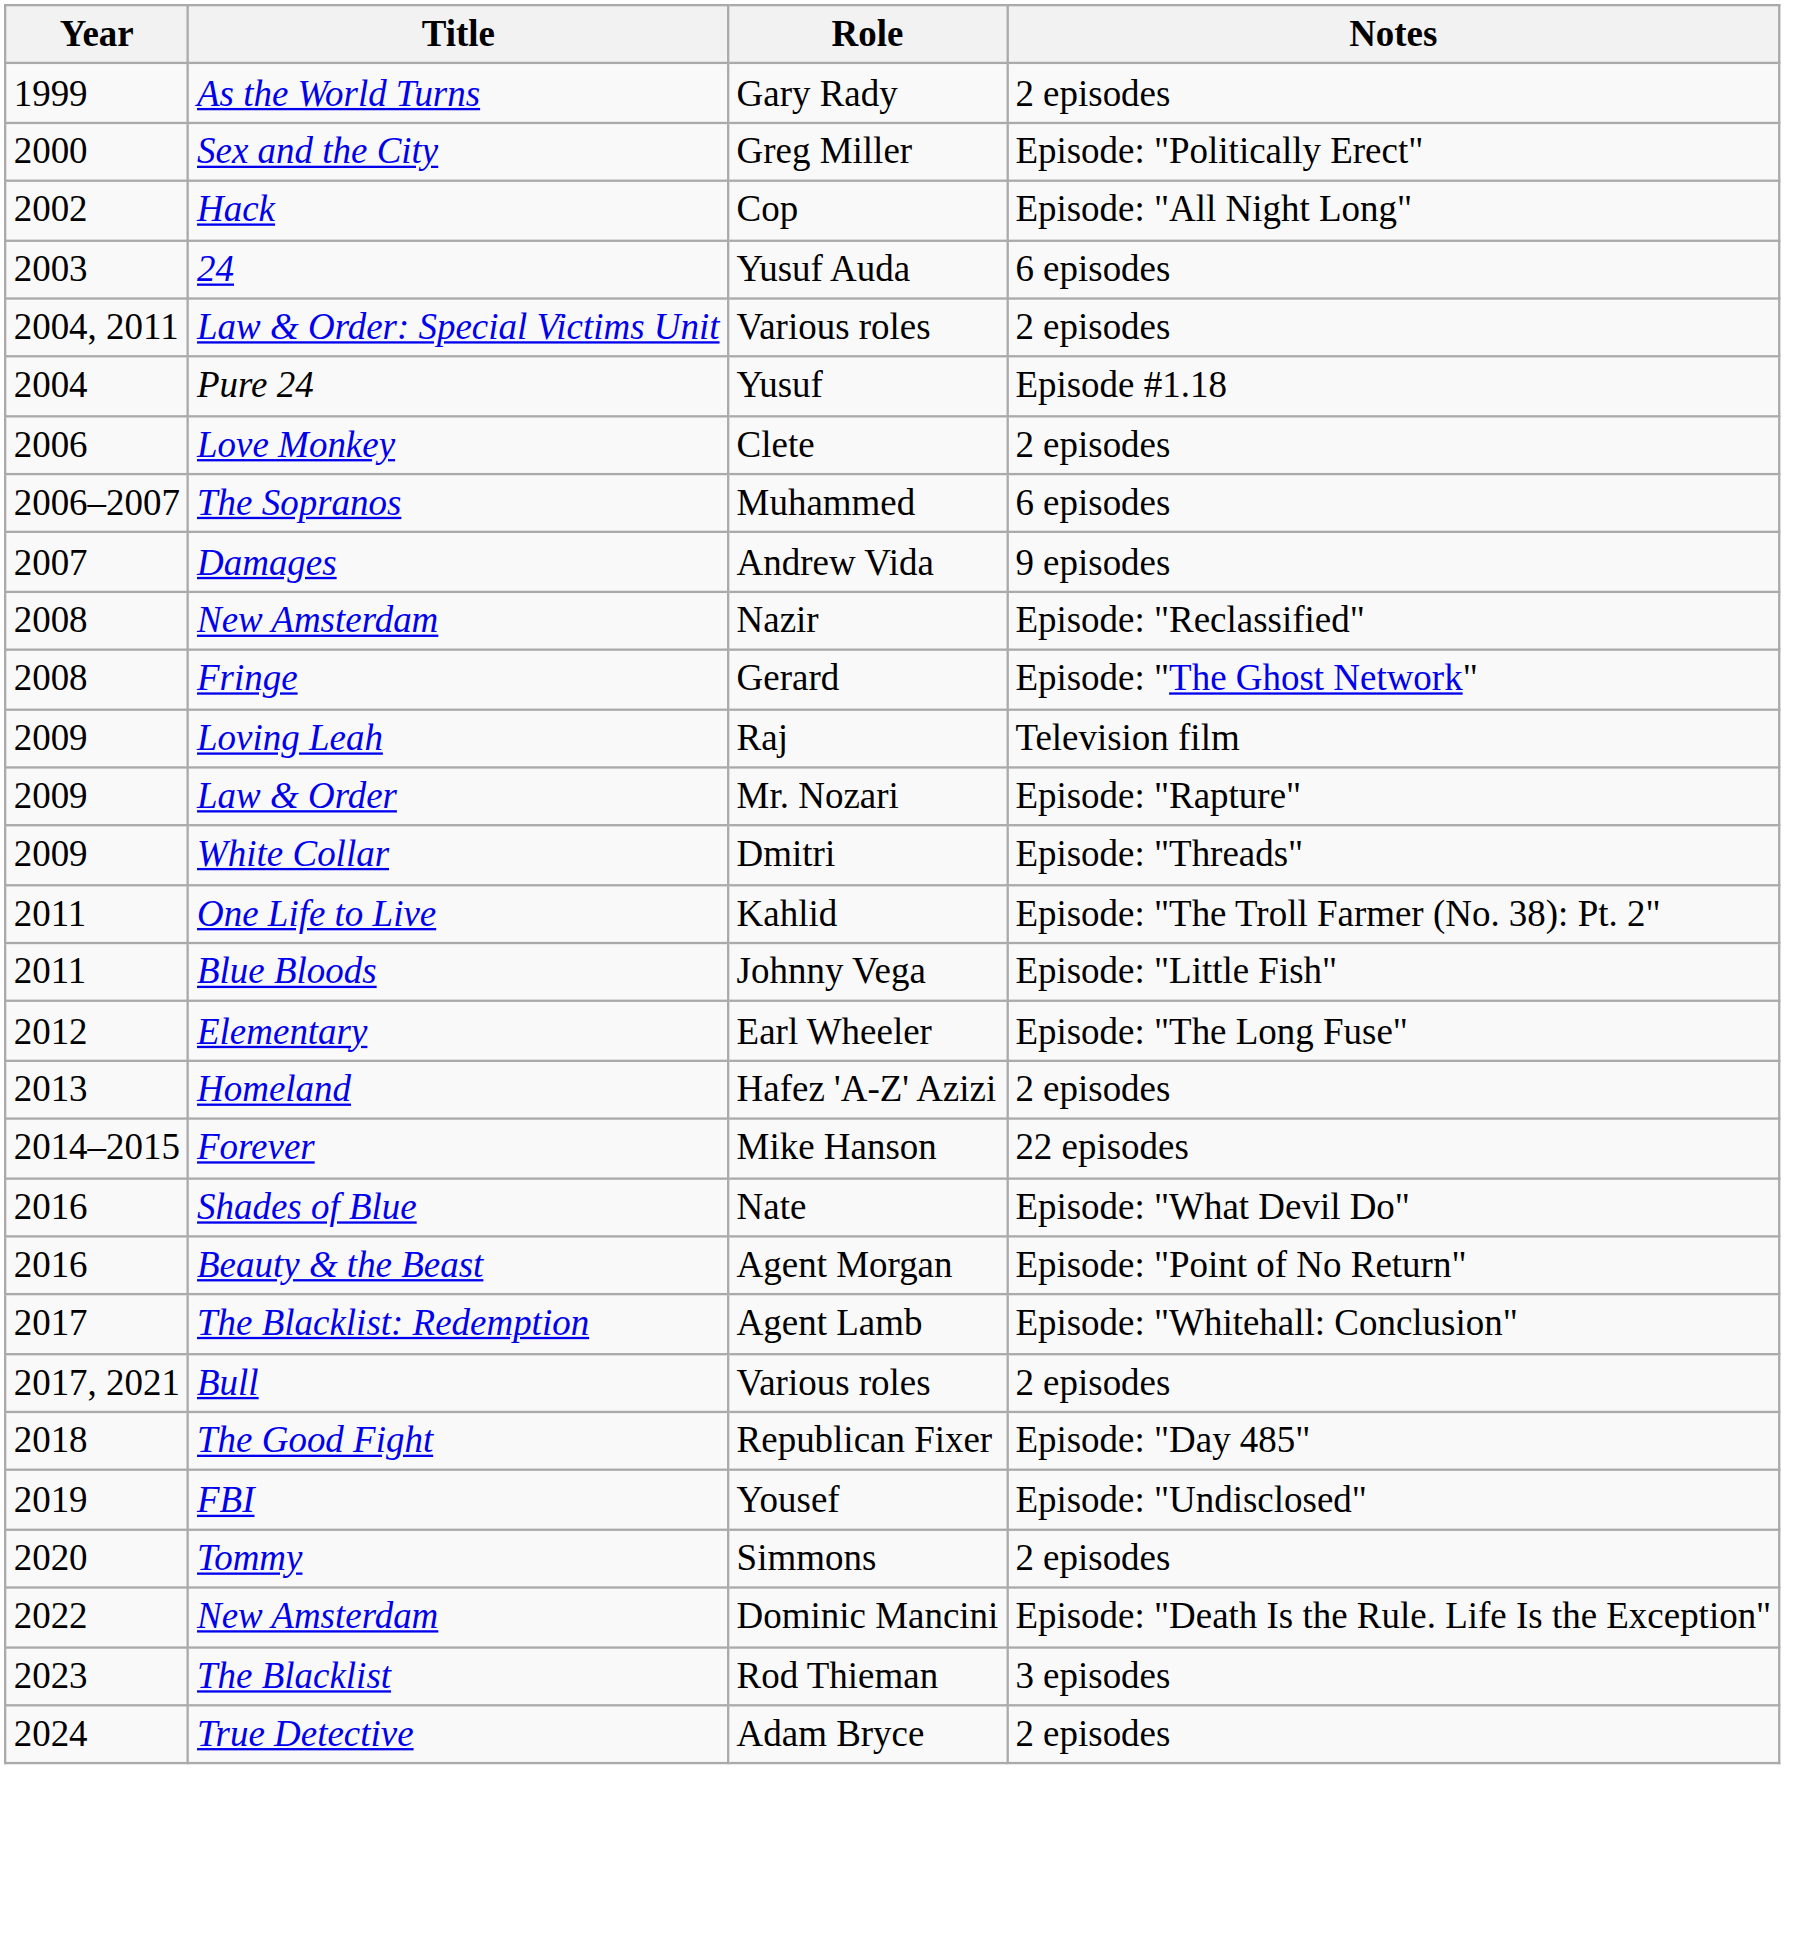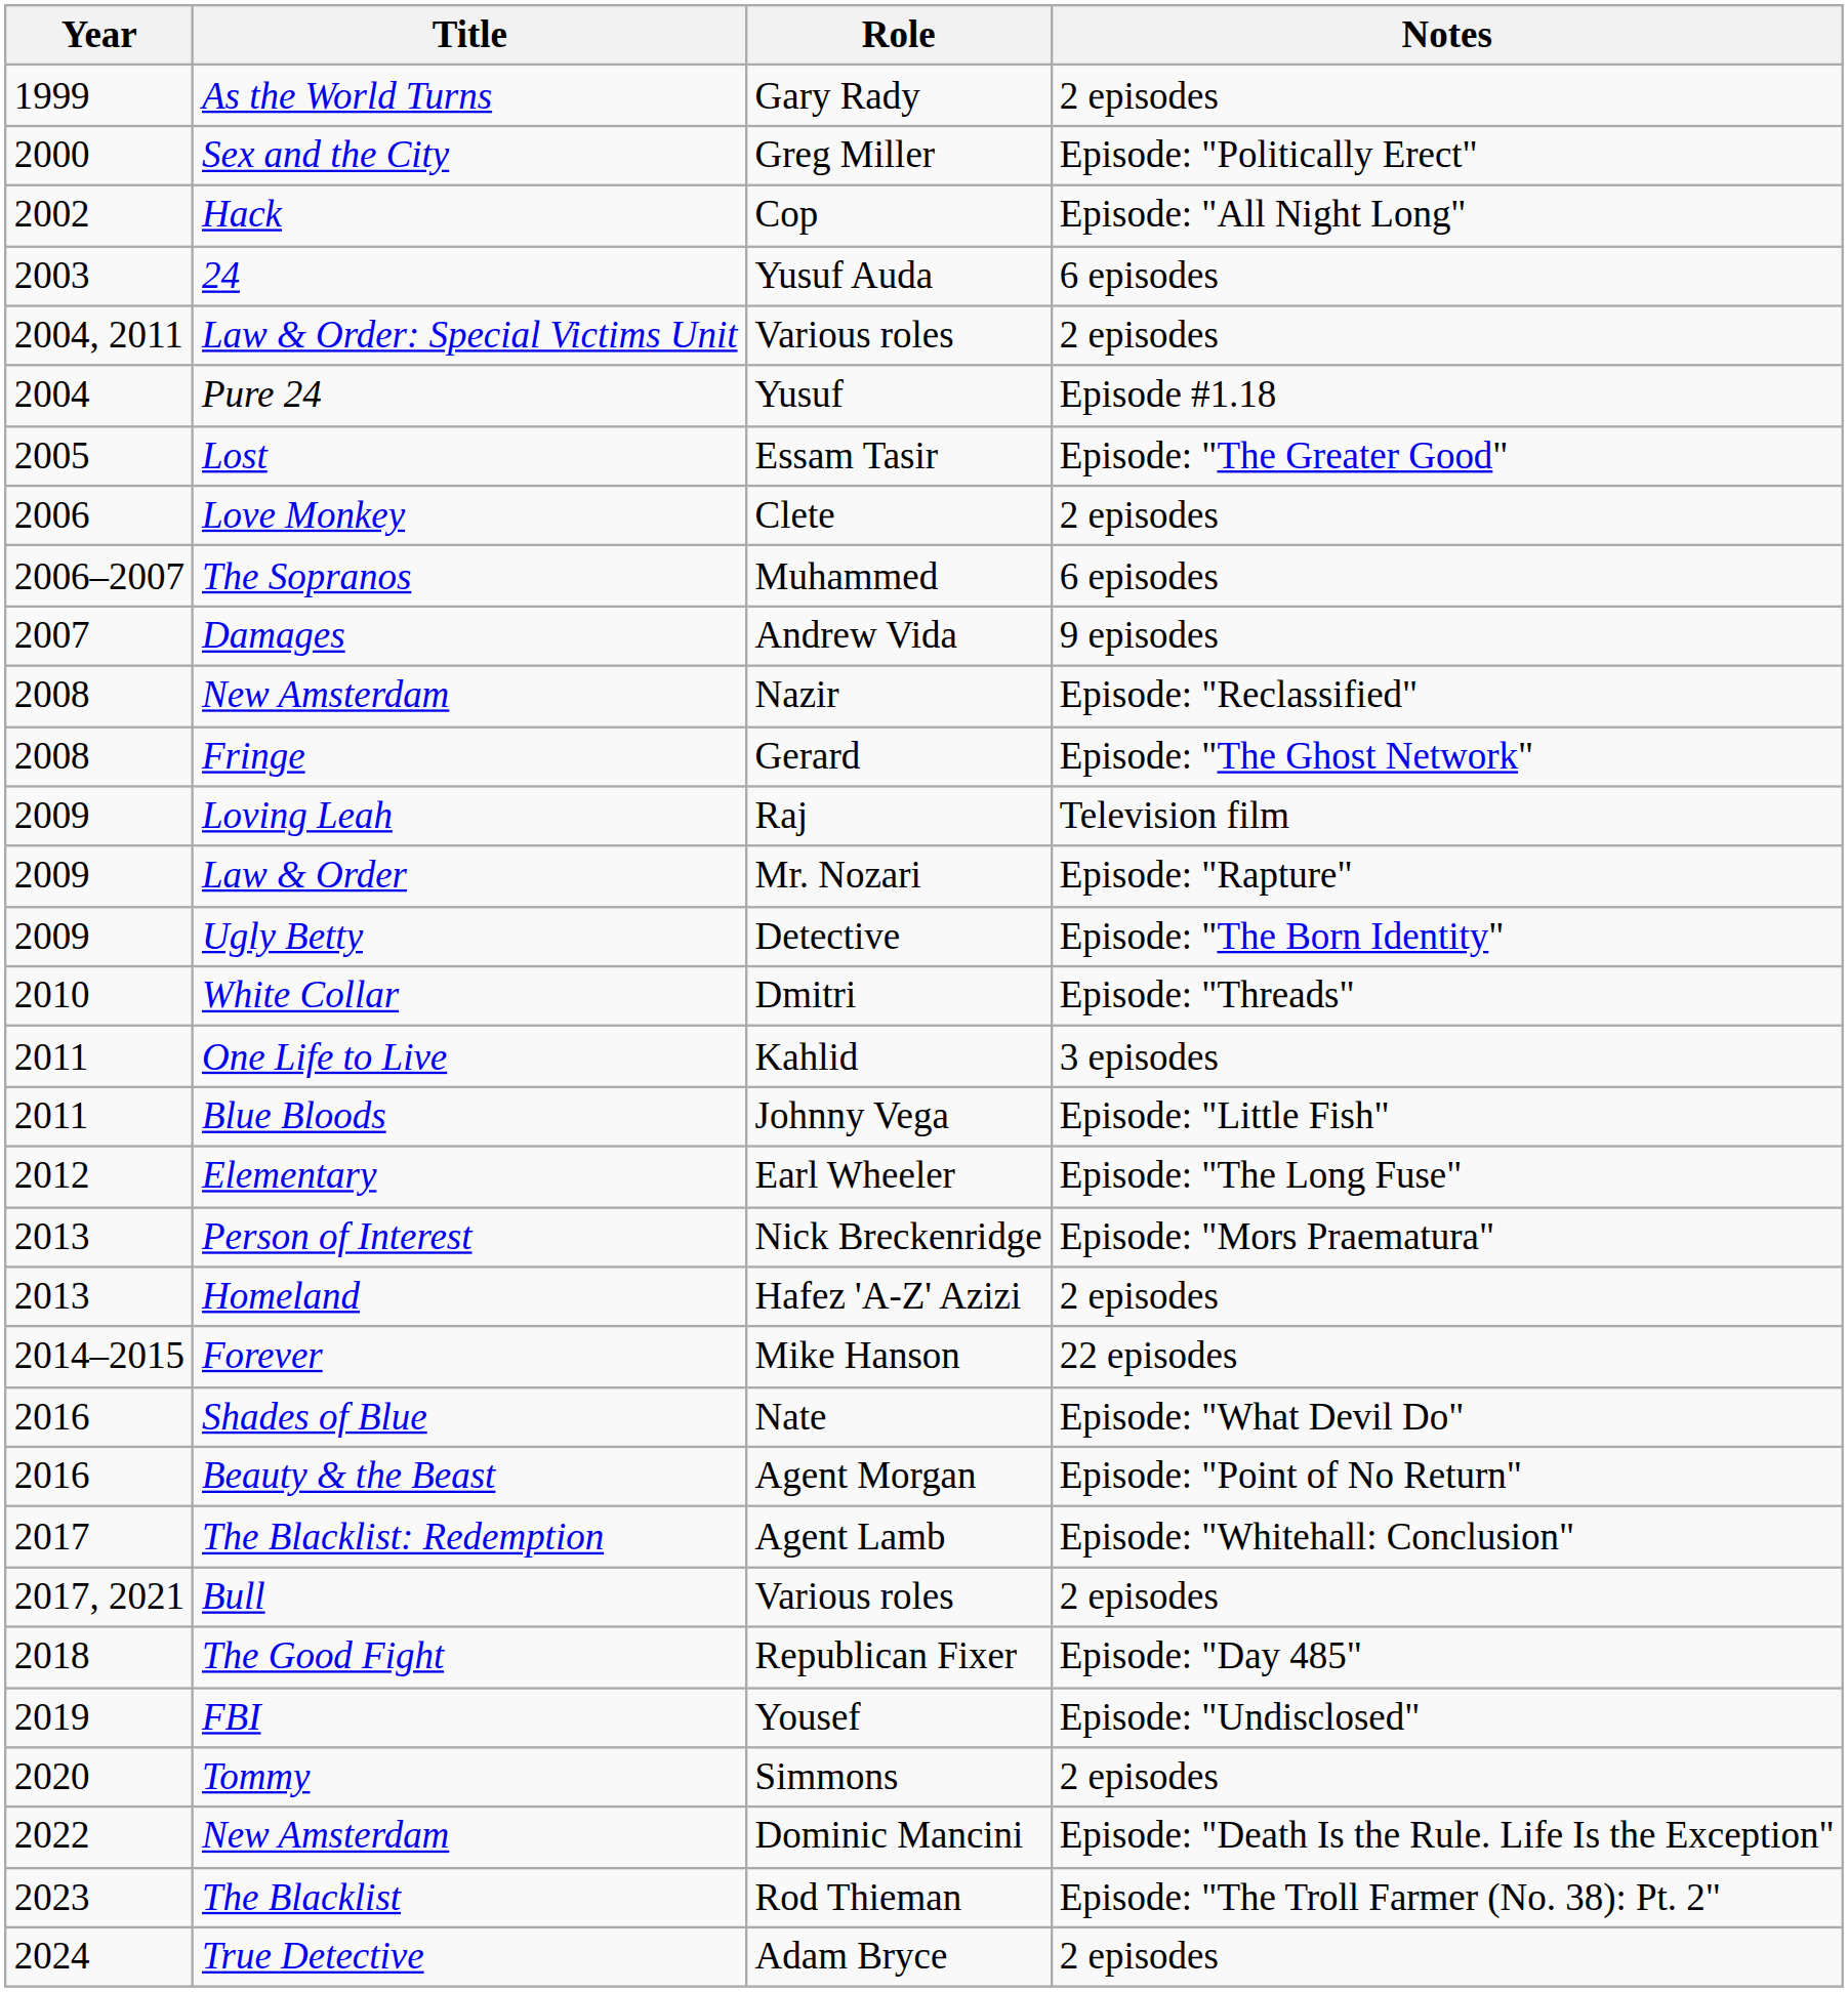+ row: 2005 | Lost | Essam Tasir | Episode: "The Greater Good"
+ row: 2009 | Ugly Betty | Detective | Episode: "The Born Identity"
White Collar | Year: 2009 -> 2010
One Life to Live | Notes: Episode: "The Troll Farmer (No. 38): Pt. 2" -> 3 episodes
+ row: 2013 | Person of Interest | Nick Breckenridge | Episode: "Mors Praematura"
The Blacklist | Notes: 3 episodes -> Episode: "The Troll Farmer (No. 38): Pt. 2"
